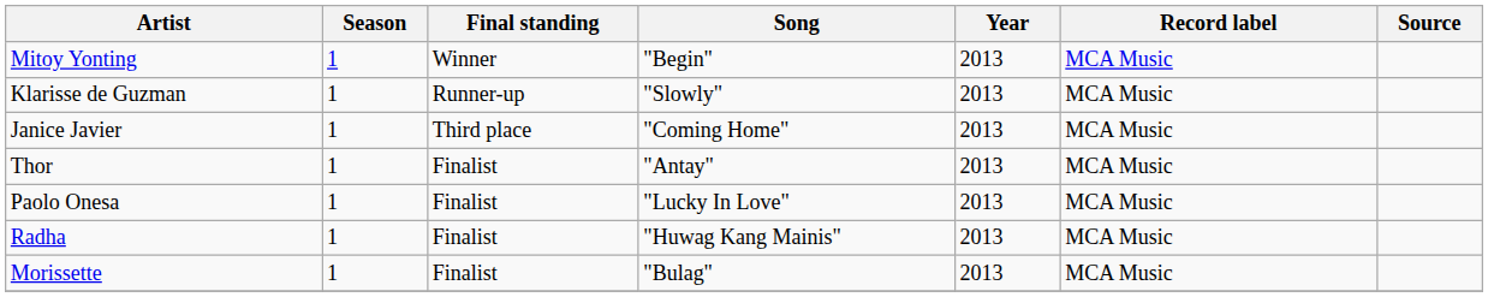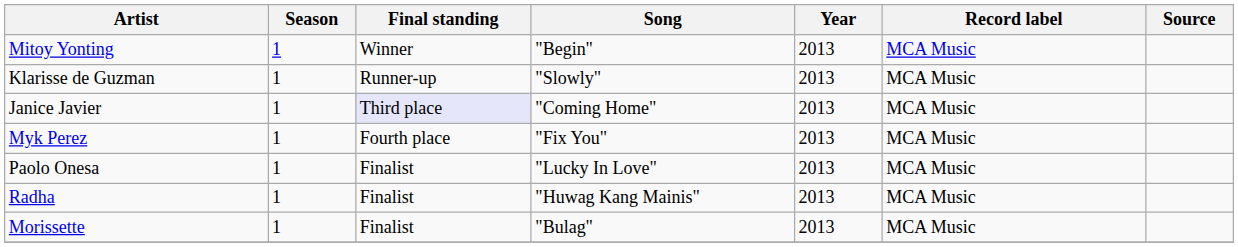Janice Javier | Final standing: no background -> lavender background
+ row: Myk Perez | 1 | Fourth place | "Fix You" | 2013 | MCA Music
- row: Thor | 1 | Finalist | "Antay" | 2013 | MCA Music
